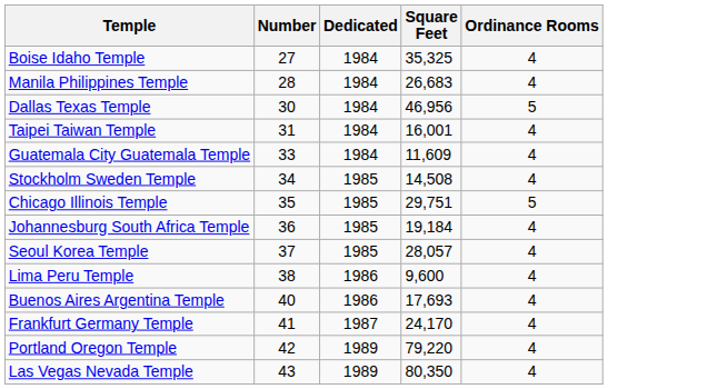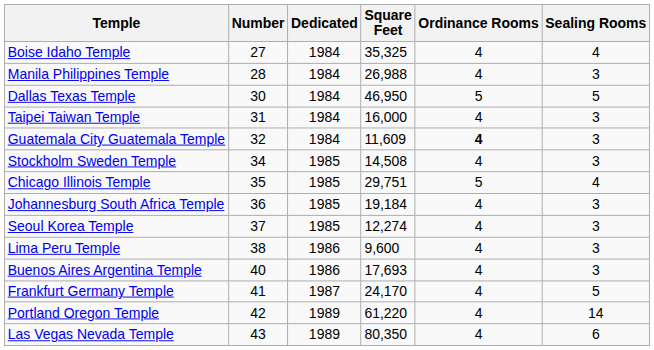+ column: Sealing Rooms | 4 | 3 | 5 | 3 | 3 | 3 | 4 | 3 | 3 | 3 | 3 | 5 | 14 | 6
Manila Philippines Temple | Square Feet: 26,683 -> 26,988
Dallas Texas Temple | Square Feet: 46,956 -> 46,950
Taipei Taiwan Temple | Square Feet: 16,001 -> 16,000
Guatemala City Guatemala Temple | Number: 33 -> 32
Guatemala City Guatemala Temple | Ordinance Rooms: normal -> bold
Seoul Korea Temple | Square Feet: 28,057 -> 12,274
Portland Oregon Temple | Square Feet: 79,220 -> 61,220
